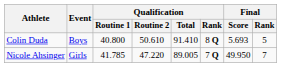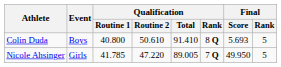Nicole Ahsinger | Final / Rank: 7 -> 5
